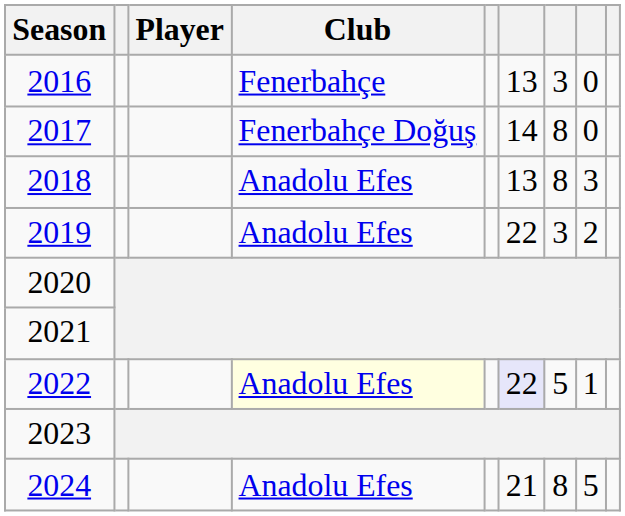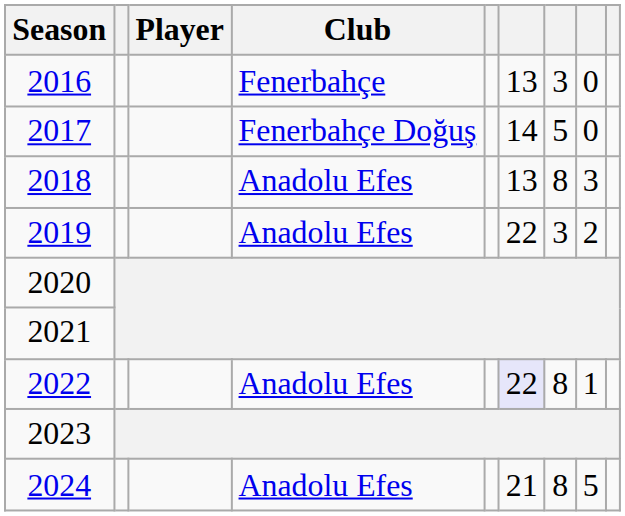2017 | column 7: 8 -> 5
2022 | Club: lightyellow background -> no background
2022 | column 7: 5 -> 8
